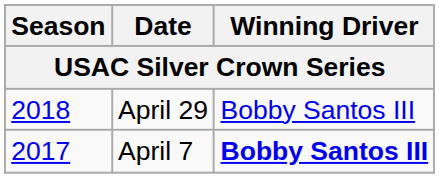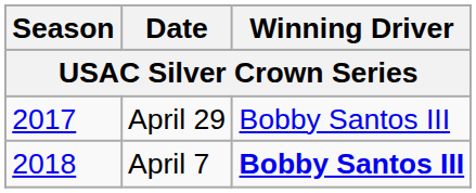April 29 | Season: 2018 -> 2017
April 7 | Season: 2017 -> 2018
